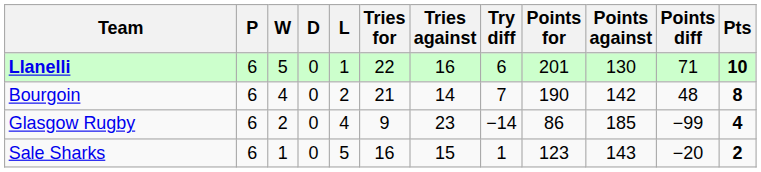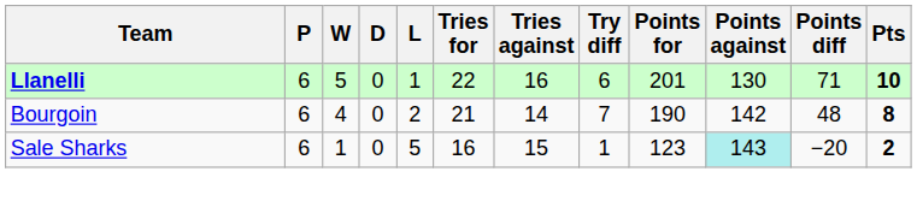- row: Glasgow Rugby | 6 | 2 | 0 | 4 | 9 | 23 | −14 | 86 | 185 | −99 | 4
Sale Sharks | Points against: no background -> paleturquoise background
